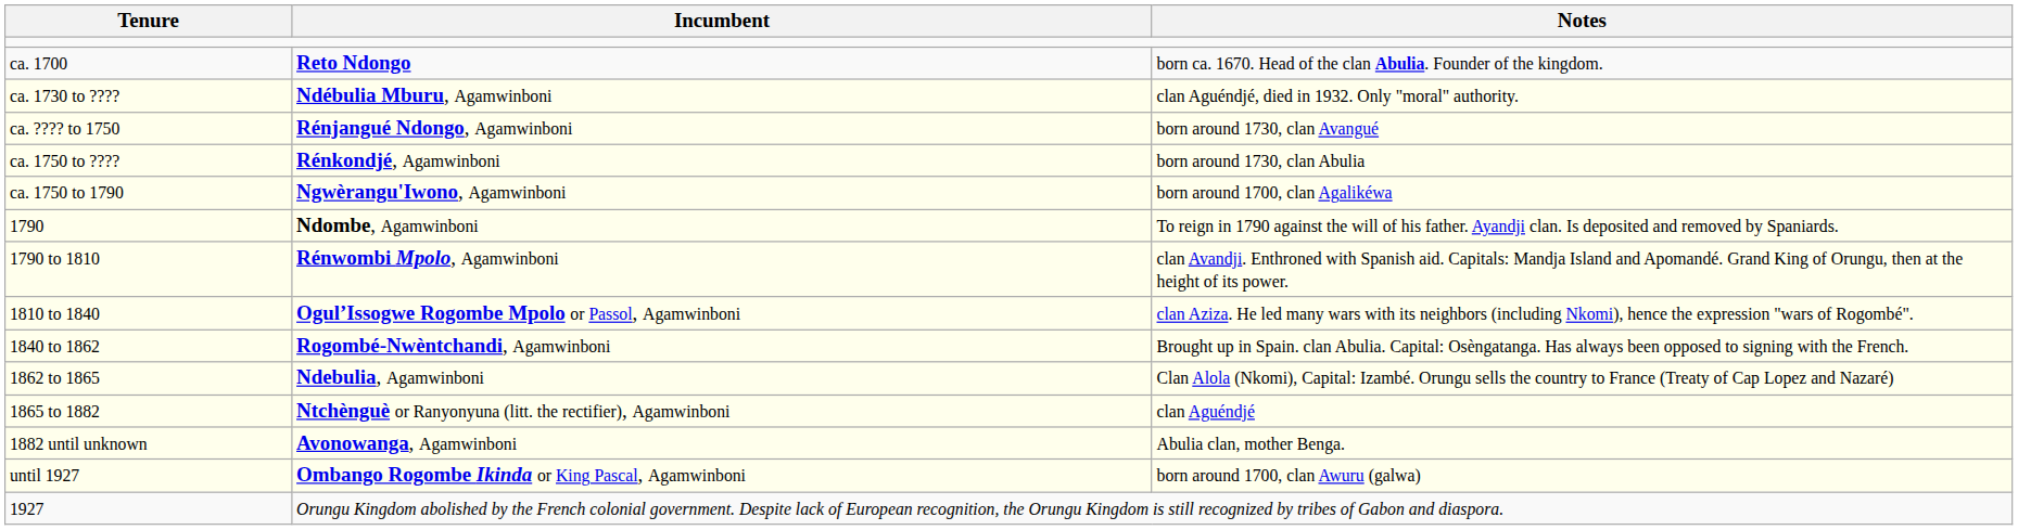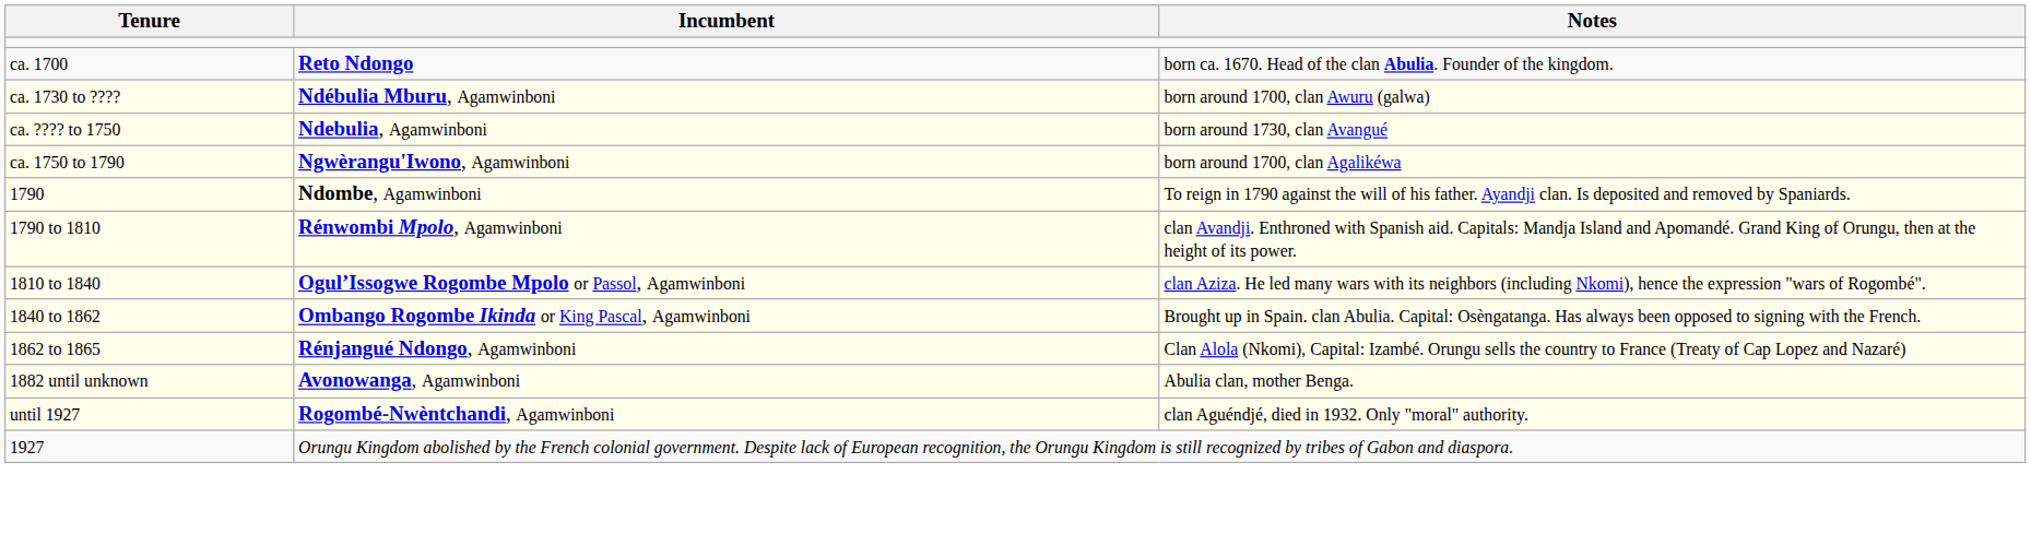ca. 1730 to ???? | Notes: clan Aguéndjé, died in 1932. Only "moral" authority. -> born around 1700, clan Awuru (galwa)
ca. ???? to 1750 | Incumbent: Rénjangué Ndongo, Agamwinboni -> Ndebulia, Agamwinboni
- row: ca. 1750 to ???? | Rénkondjé, Agamwinboni | born around 1730, clan Abulia
1840 to 1862 | Incumbent: Rogombé-Nwèntchandi, Agamwinboni -> Ombango Rogombe Ikinda or King Pascal, Agamwinboni
1862 to 1865 | Incumbent: Ndebulia, Agamwinboni -> Rénjangué Ndongo, Agamwinboni
- row: 1865 to 1882 | Ntchènguè or Ranyonyuna (litt. the rectifier), Agamwinboni | clan Aguéndjé
until 1927 | Incumbent: Ombango Rogombe Ikinda or King Pascal, Agamwinboni -> Rogombé-Nwèntchandi, Agamwinboni
until 1927 | Notes: born around 1700, clan Awuru (galwa) -> clan Aguéndjé, died in 1932. Only "moral" authority.
